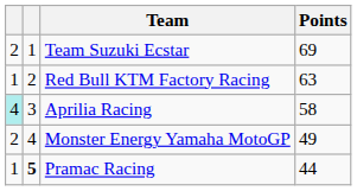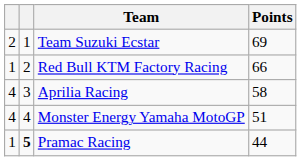Red Bull KTM Factory Racing | Points: 63 -> 66
Aprilia Racing | column 1: paleturquoise background -> no background
Monster Energy Yamaha MotoGP | column 1: 2 -> 4
Monster Energy Yamaha MotoGP | Points: 49 -> 51
